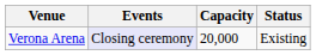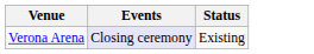- column: Capacity | 20,000
